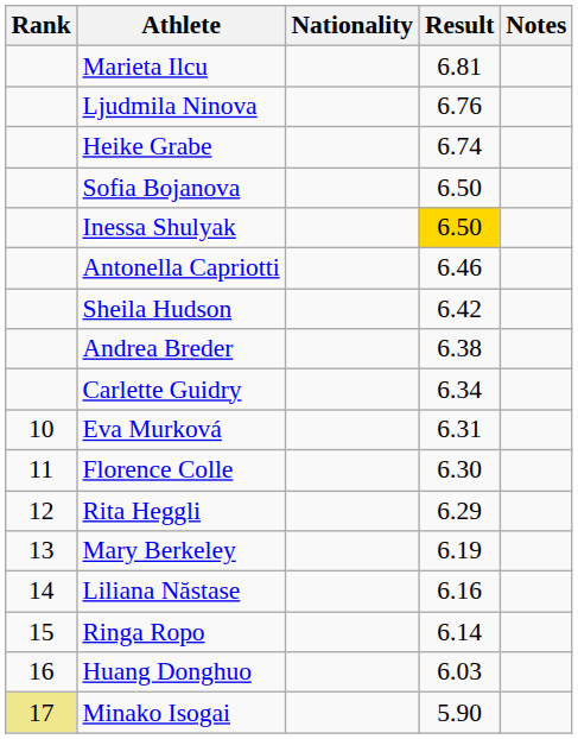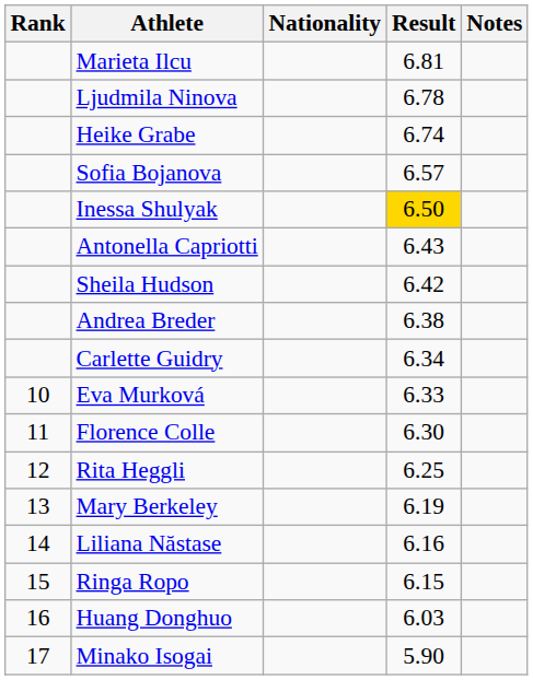Ljudmila Ninova | Result: 6.76 -> 6.78
Sofia Bojanova | Result: 6.50 -> 6.57
Antonella Capriotti | Result: 6.46 -> 6.43
Eva Murková | Result: 6.31 -> 6.33
Rita Heggli | Result: 6.29 -> 6.25
Ringa Ropo | Result: 6.14 -> 6.15
Minako Isogai | Rank: khaki background -> no background
